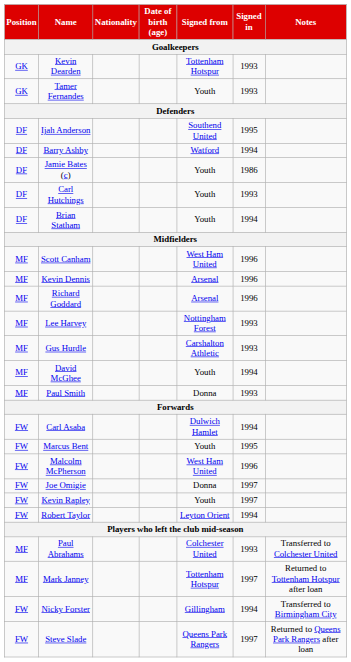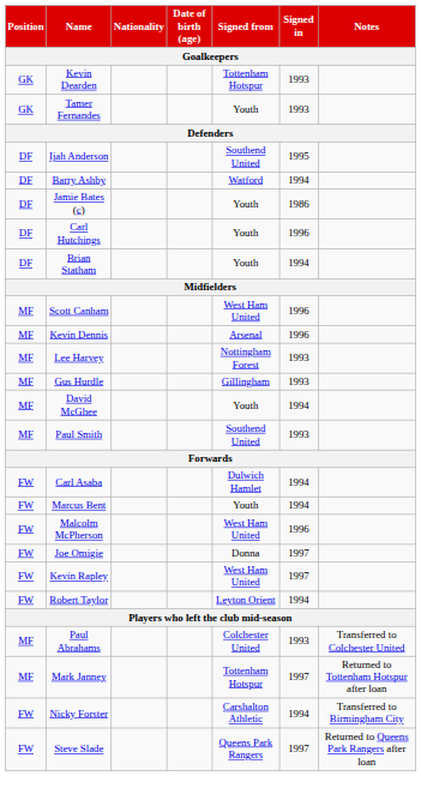Carl Hutchings | Signed in: 1993 -> 1996
- row: MF | Richard Goddard | Arsenal | 1996
Gus Hurdle | Signed from: Carshalton Athletic -> Gillingham
Paul Smith | Signed from: Donna -> Southend United
Marcus Bent | Signed in: 1995 -> 1994
Kevin Rapley | Signed from: Youth -> West Ham United
Nicky Forster | Signed from: Gillingham -> Carshalton Athletic
